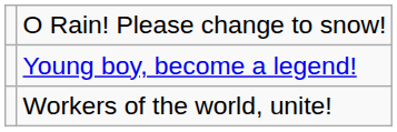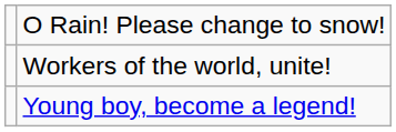rows swapped: Workers of the world, unite! <-> Young boy, become a legend!
